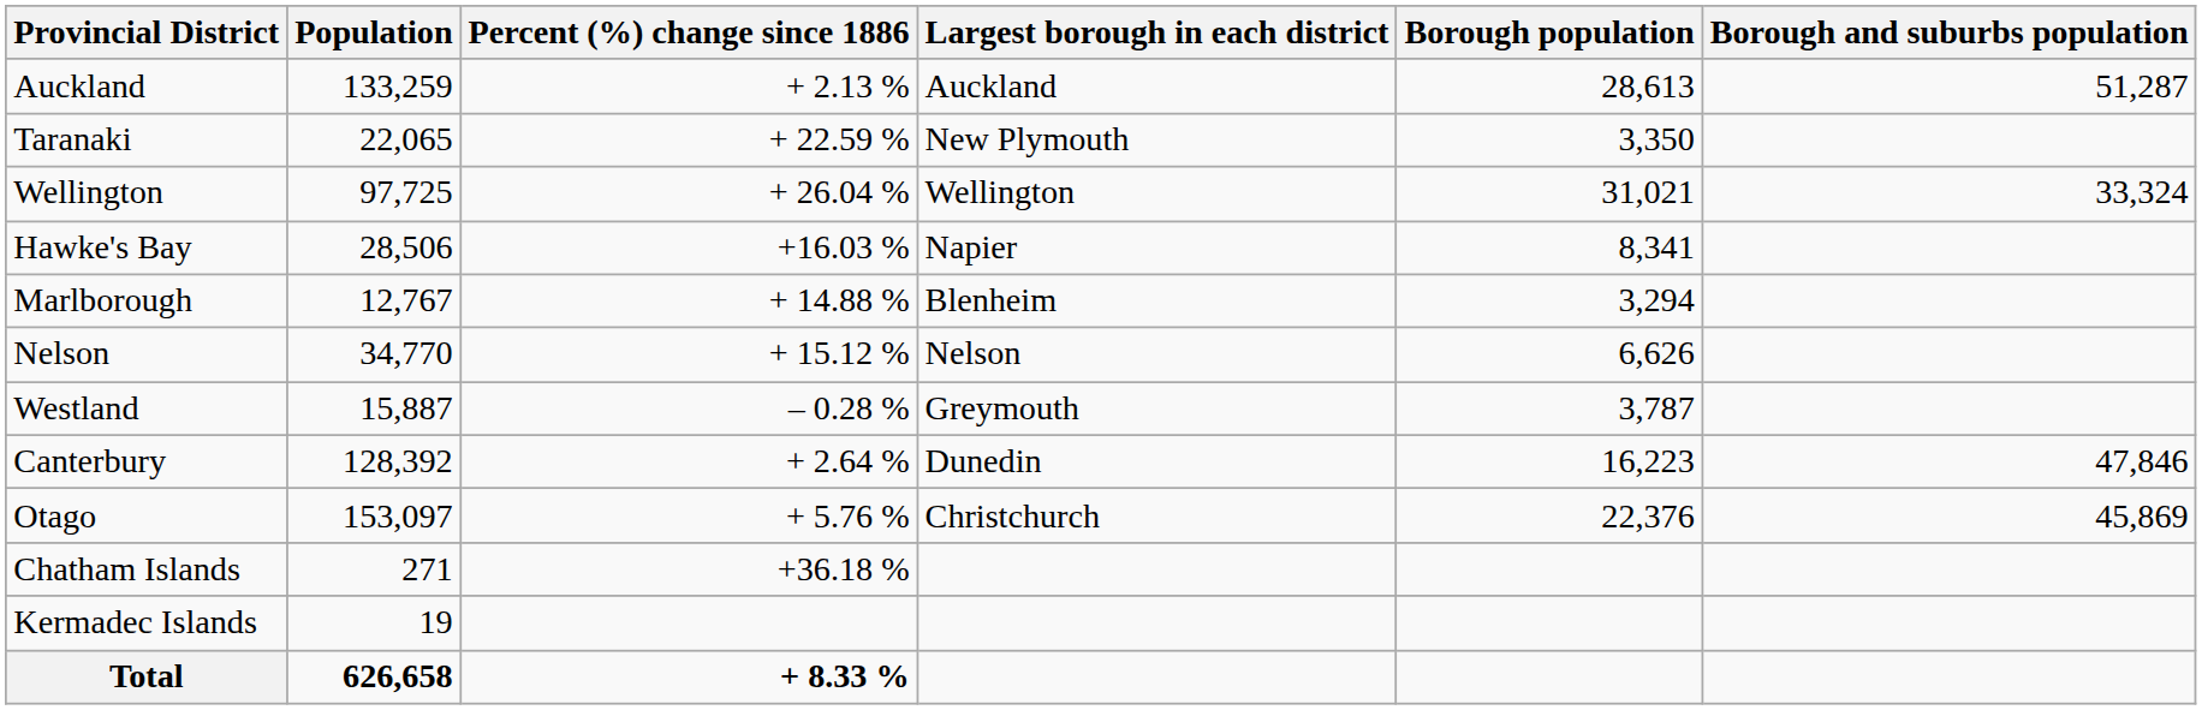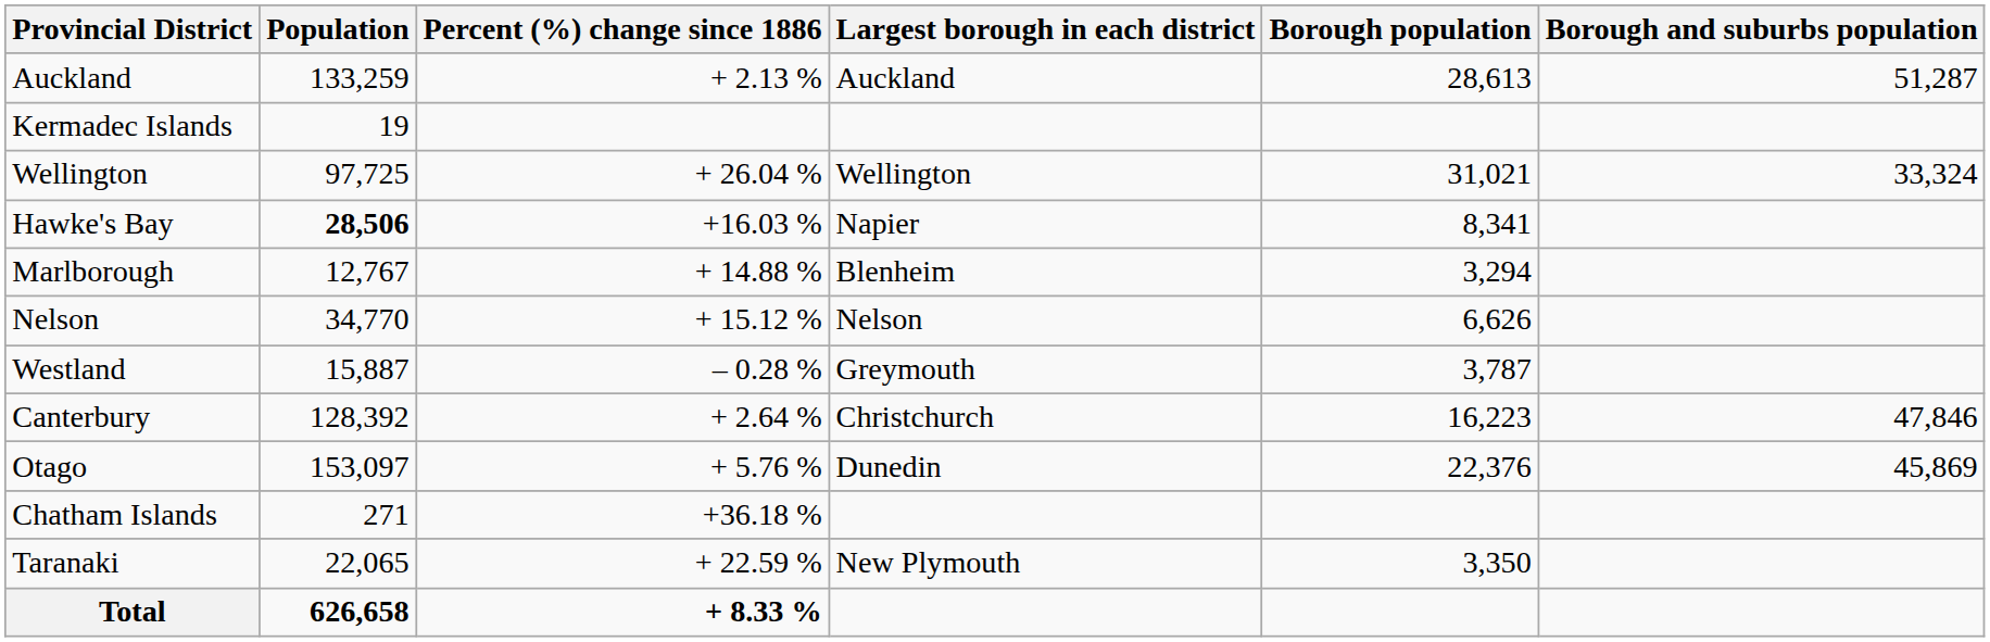rows swapped: Taranaki <-> Kermadec Islands
Hawke's Bay | Population: normal -> bold
Canterbury | Largest borough in each district: Dunedin -> Christchurch
Otago | Largest borough in each district: Christchurch -> Dunedin
